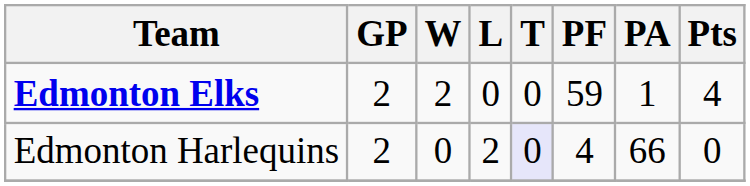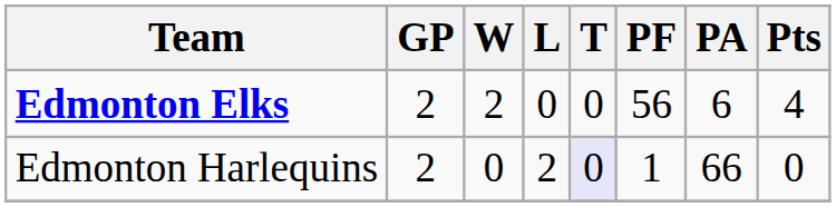Edmonton Elks | PF: 59 -> 56
Edmonton Elks | PA: 1 -> 6
Edmonton Harlequins | PF: 4 -> 1
